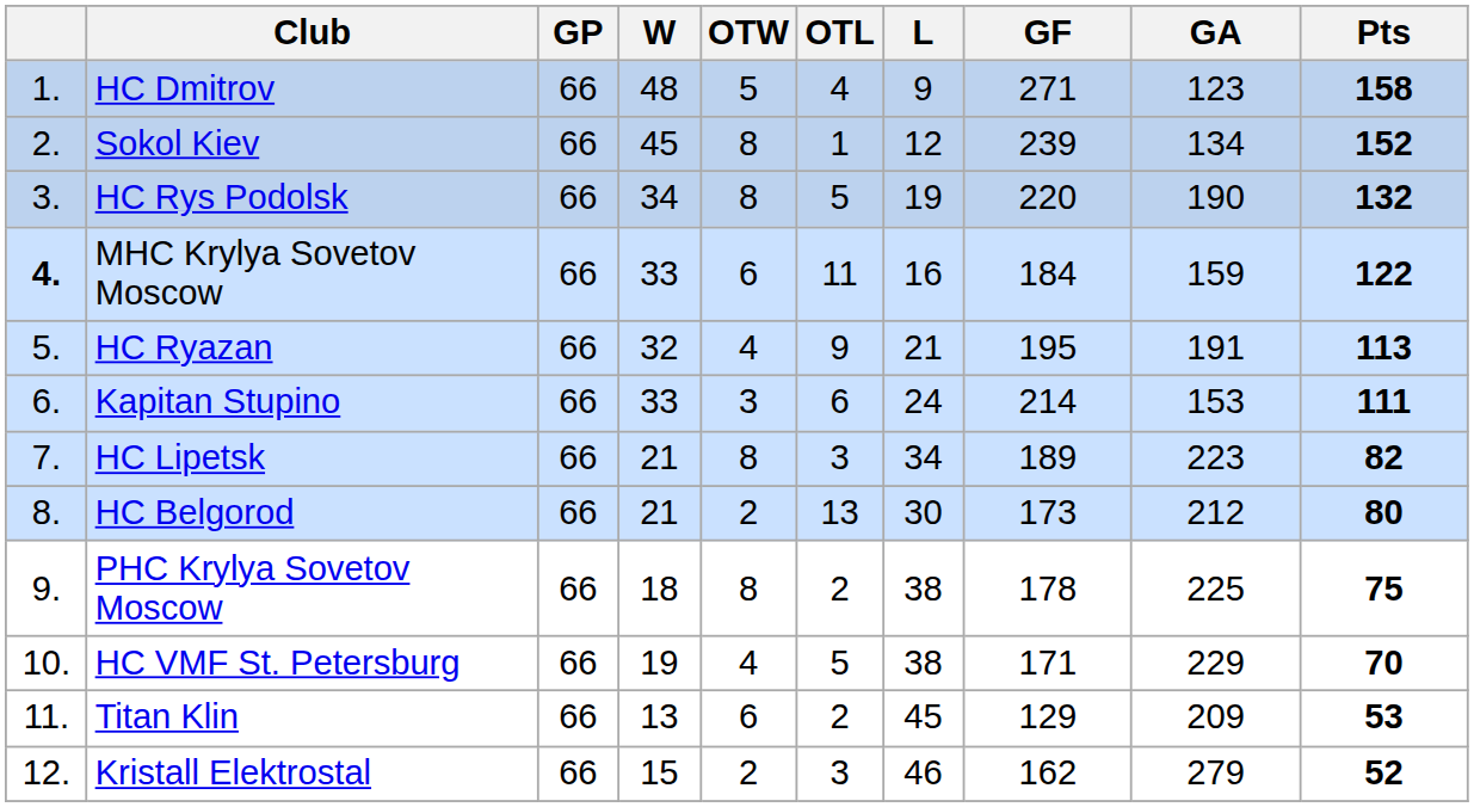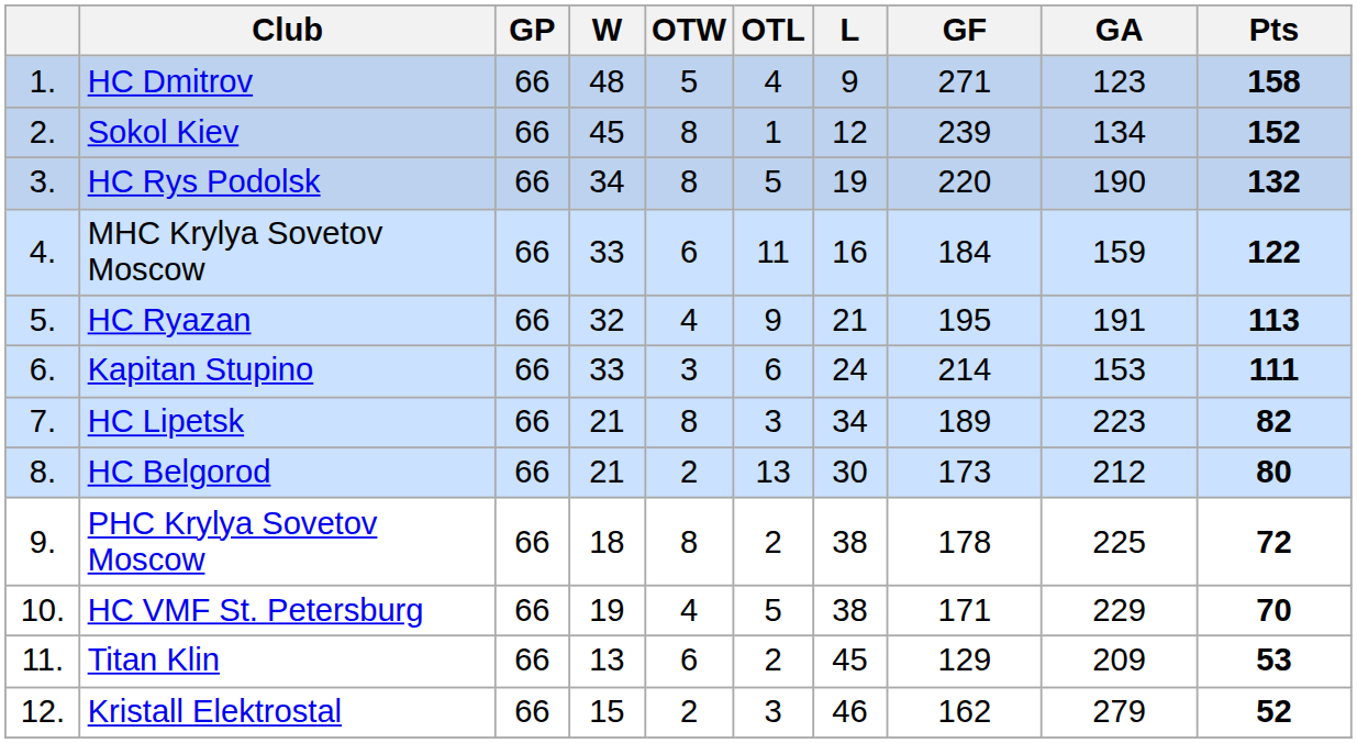MHC Krylya Sovetov Moscow | column 1: bold -> normal
PHC Krylya Sovetov Moscow | Pts: 75 -> 72
